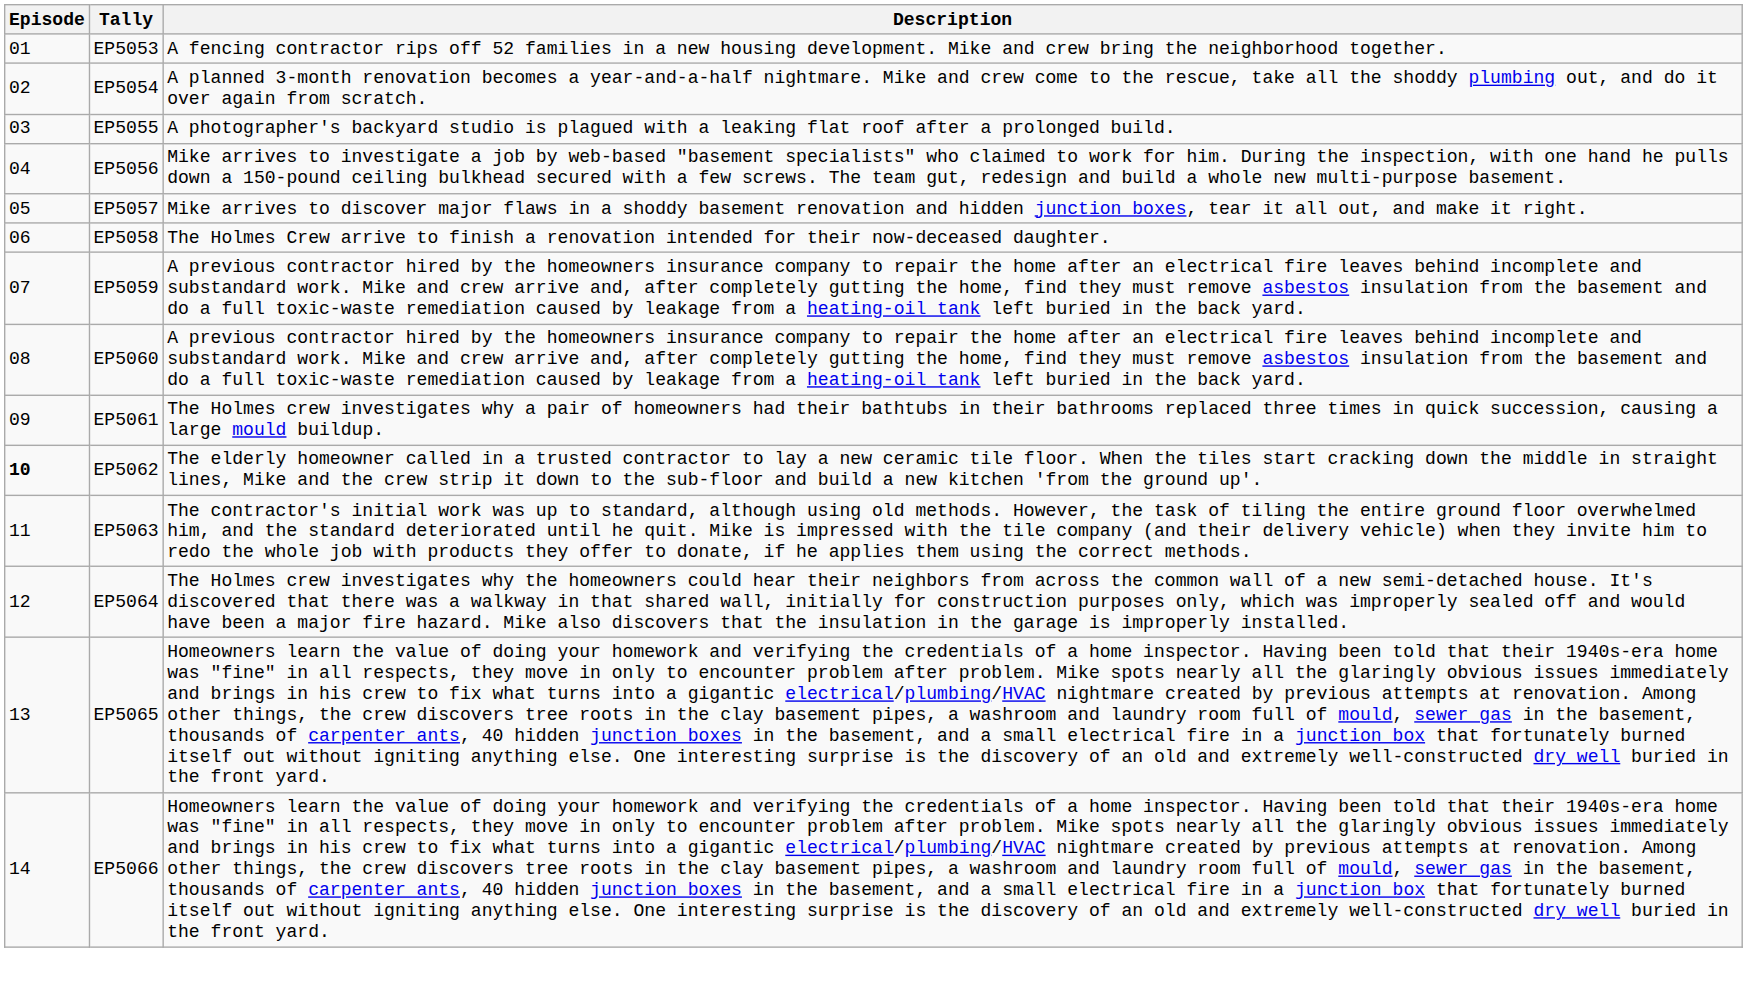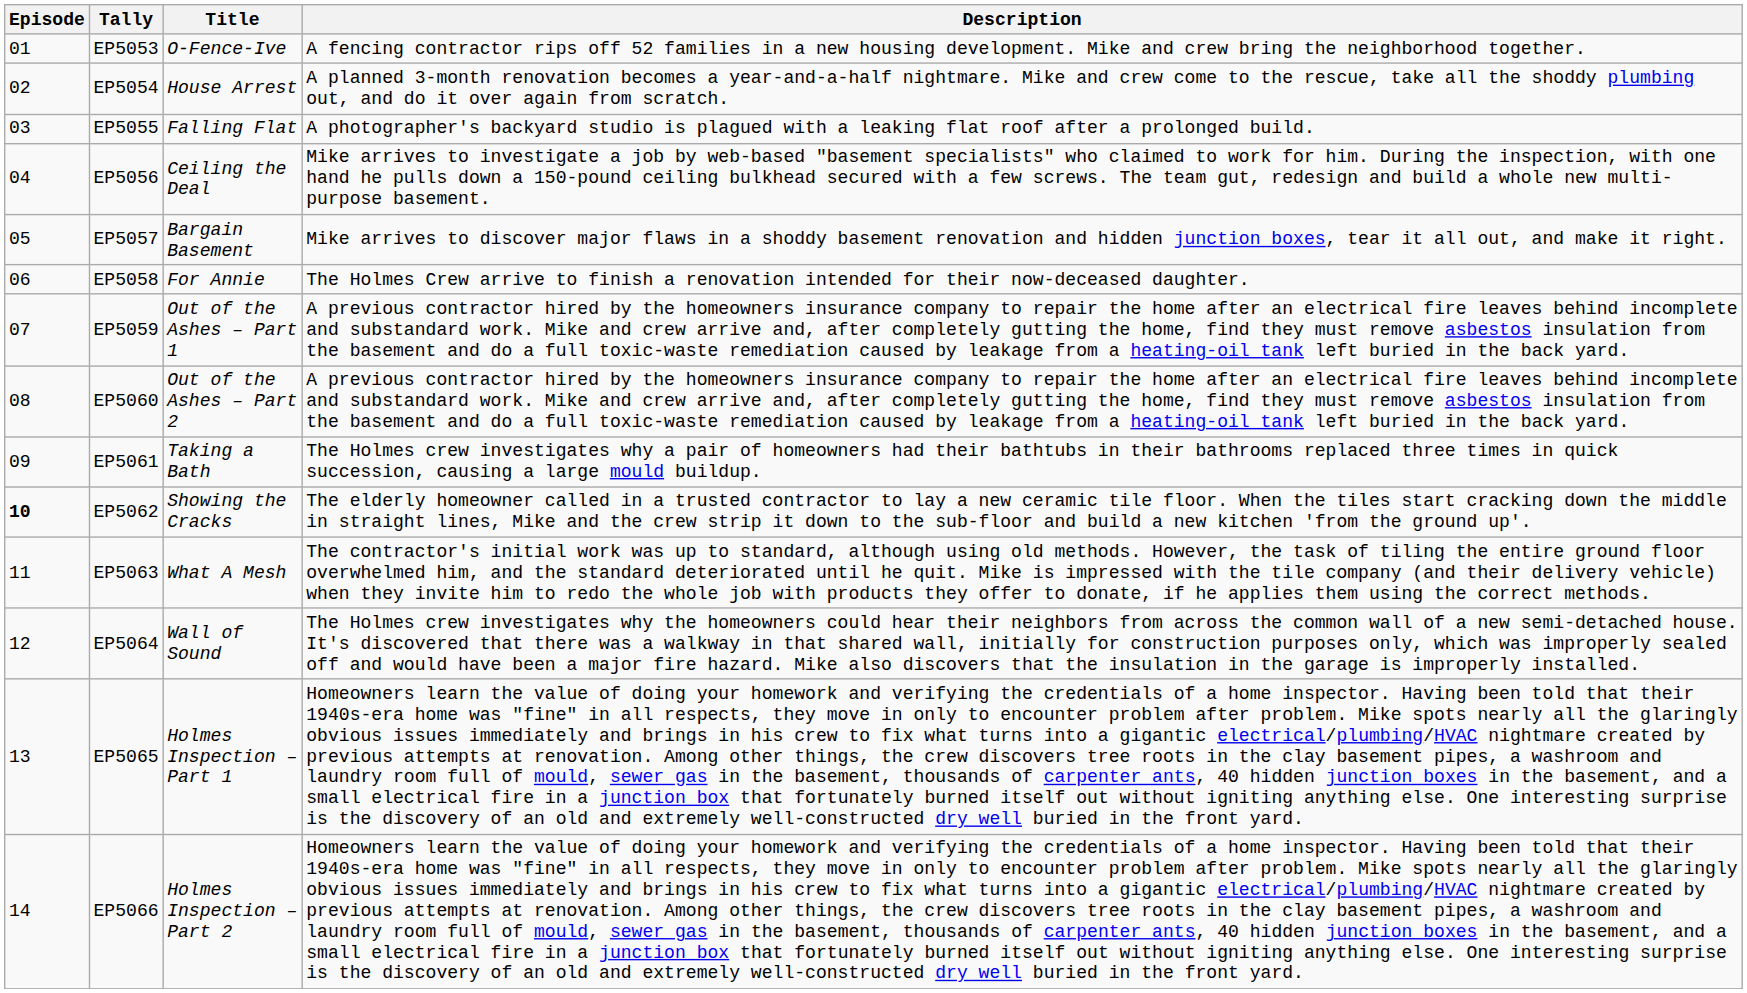+ column: Title | O-Fence-Ive | House Arrest | Falling Flat | Ceiling the Deal | Bargain Basement | For Annie | Out of the Ashes – Part 1 | Out of the Ashes – Part 2 | Taking a Bath | Showing the Cracks | What A Mesh | Wall of Sound | Holmes Inspection – Part 1 | Holmes Inspection – Part 2
